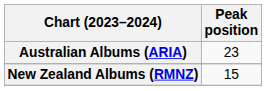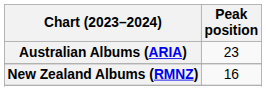New Zealand Albums (RMNZ) | Peak position: 15 -> 16
